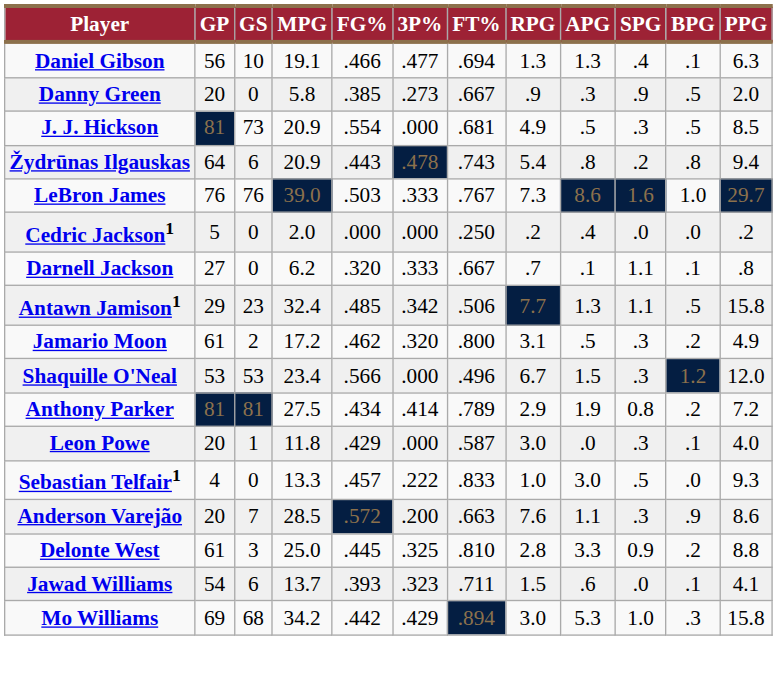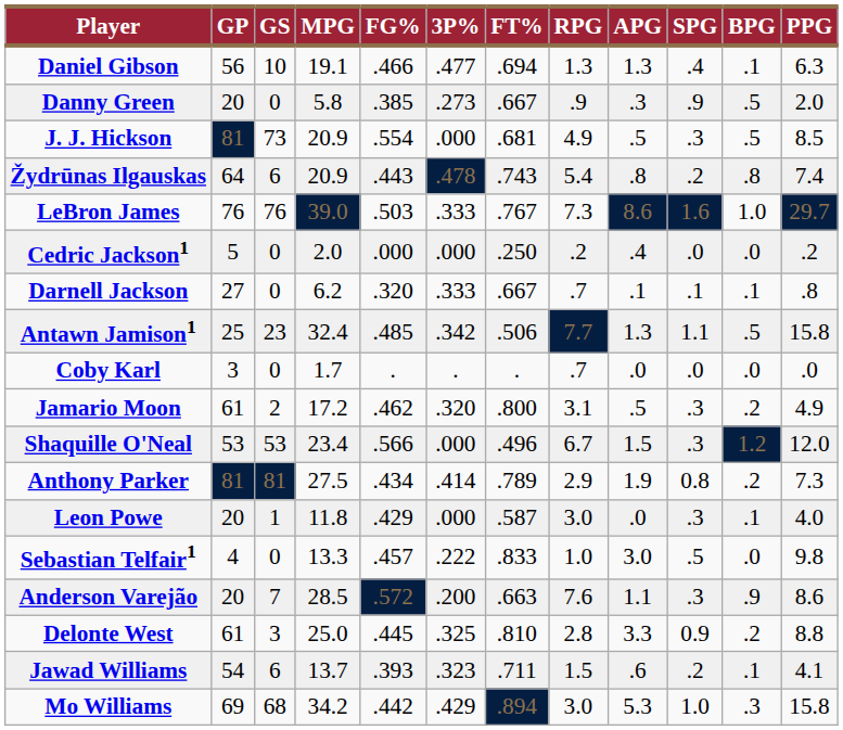Žydrūnas Ilgauskas | PPG: 9.4 -> 7.4
Darnell Jackson | SPG: 1.1 -> .1
Antawn Jamison1 | GP: 29 -> 25
+ row: Coby Karl | 3 | 0 | 1.7 | . | . | . | .7 | .0 | .0 | .0 | .0
Anthony Parker | PPG: 7.2 -> 7.3
Sebastian Telfair1 | PPG: 9.3 -> 9.8
Jawad Williams | SPG: .0 -> .2
